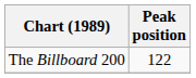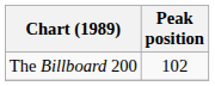The Billboard 200 | Peak position: 122 -> 102
